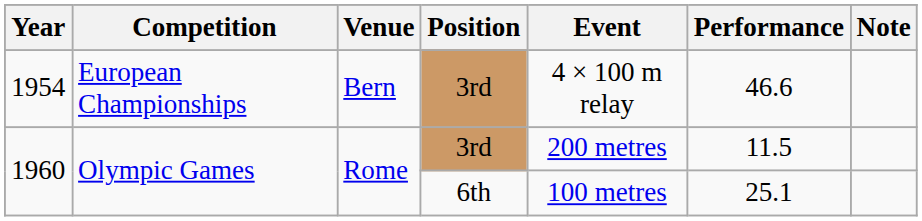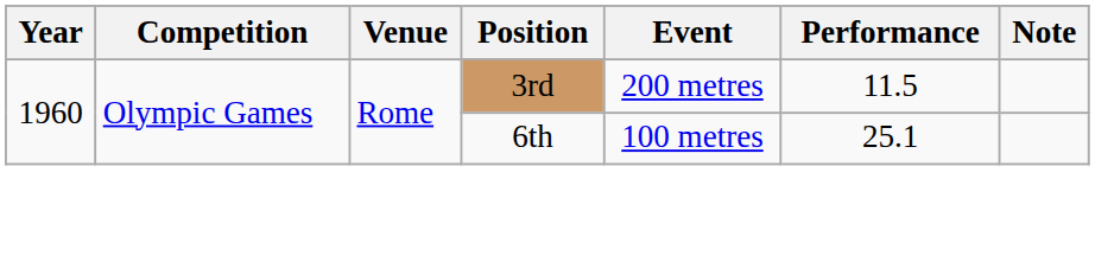- row: 1954 | European Championships | Bern | 3rd | 4 × 100 m relay | 46.6
